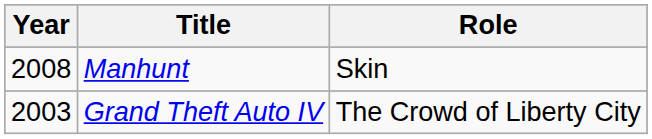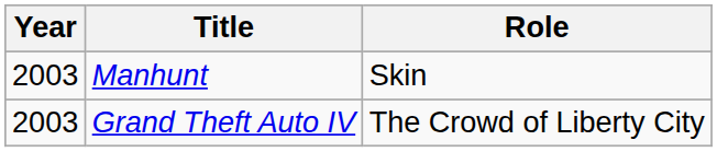Manhunt | Year: 2008 -> 2003
